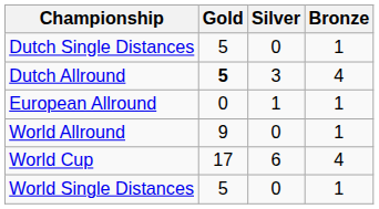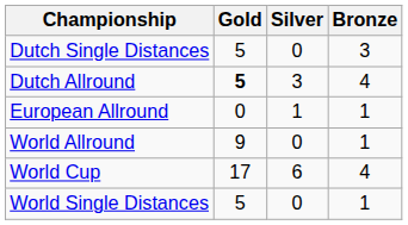Dutch Single Distances | Bronze: 1 -> 3
